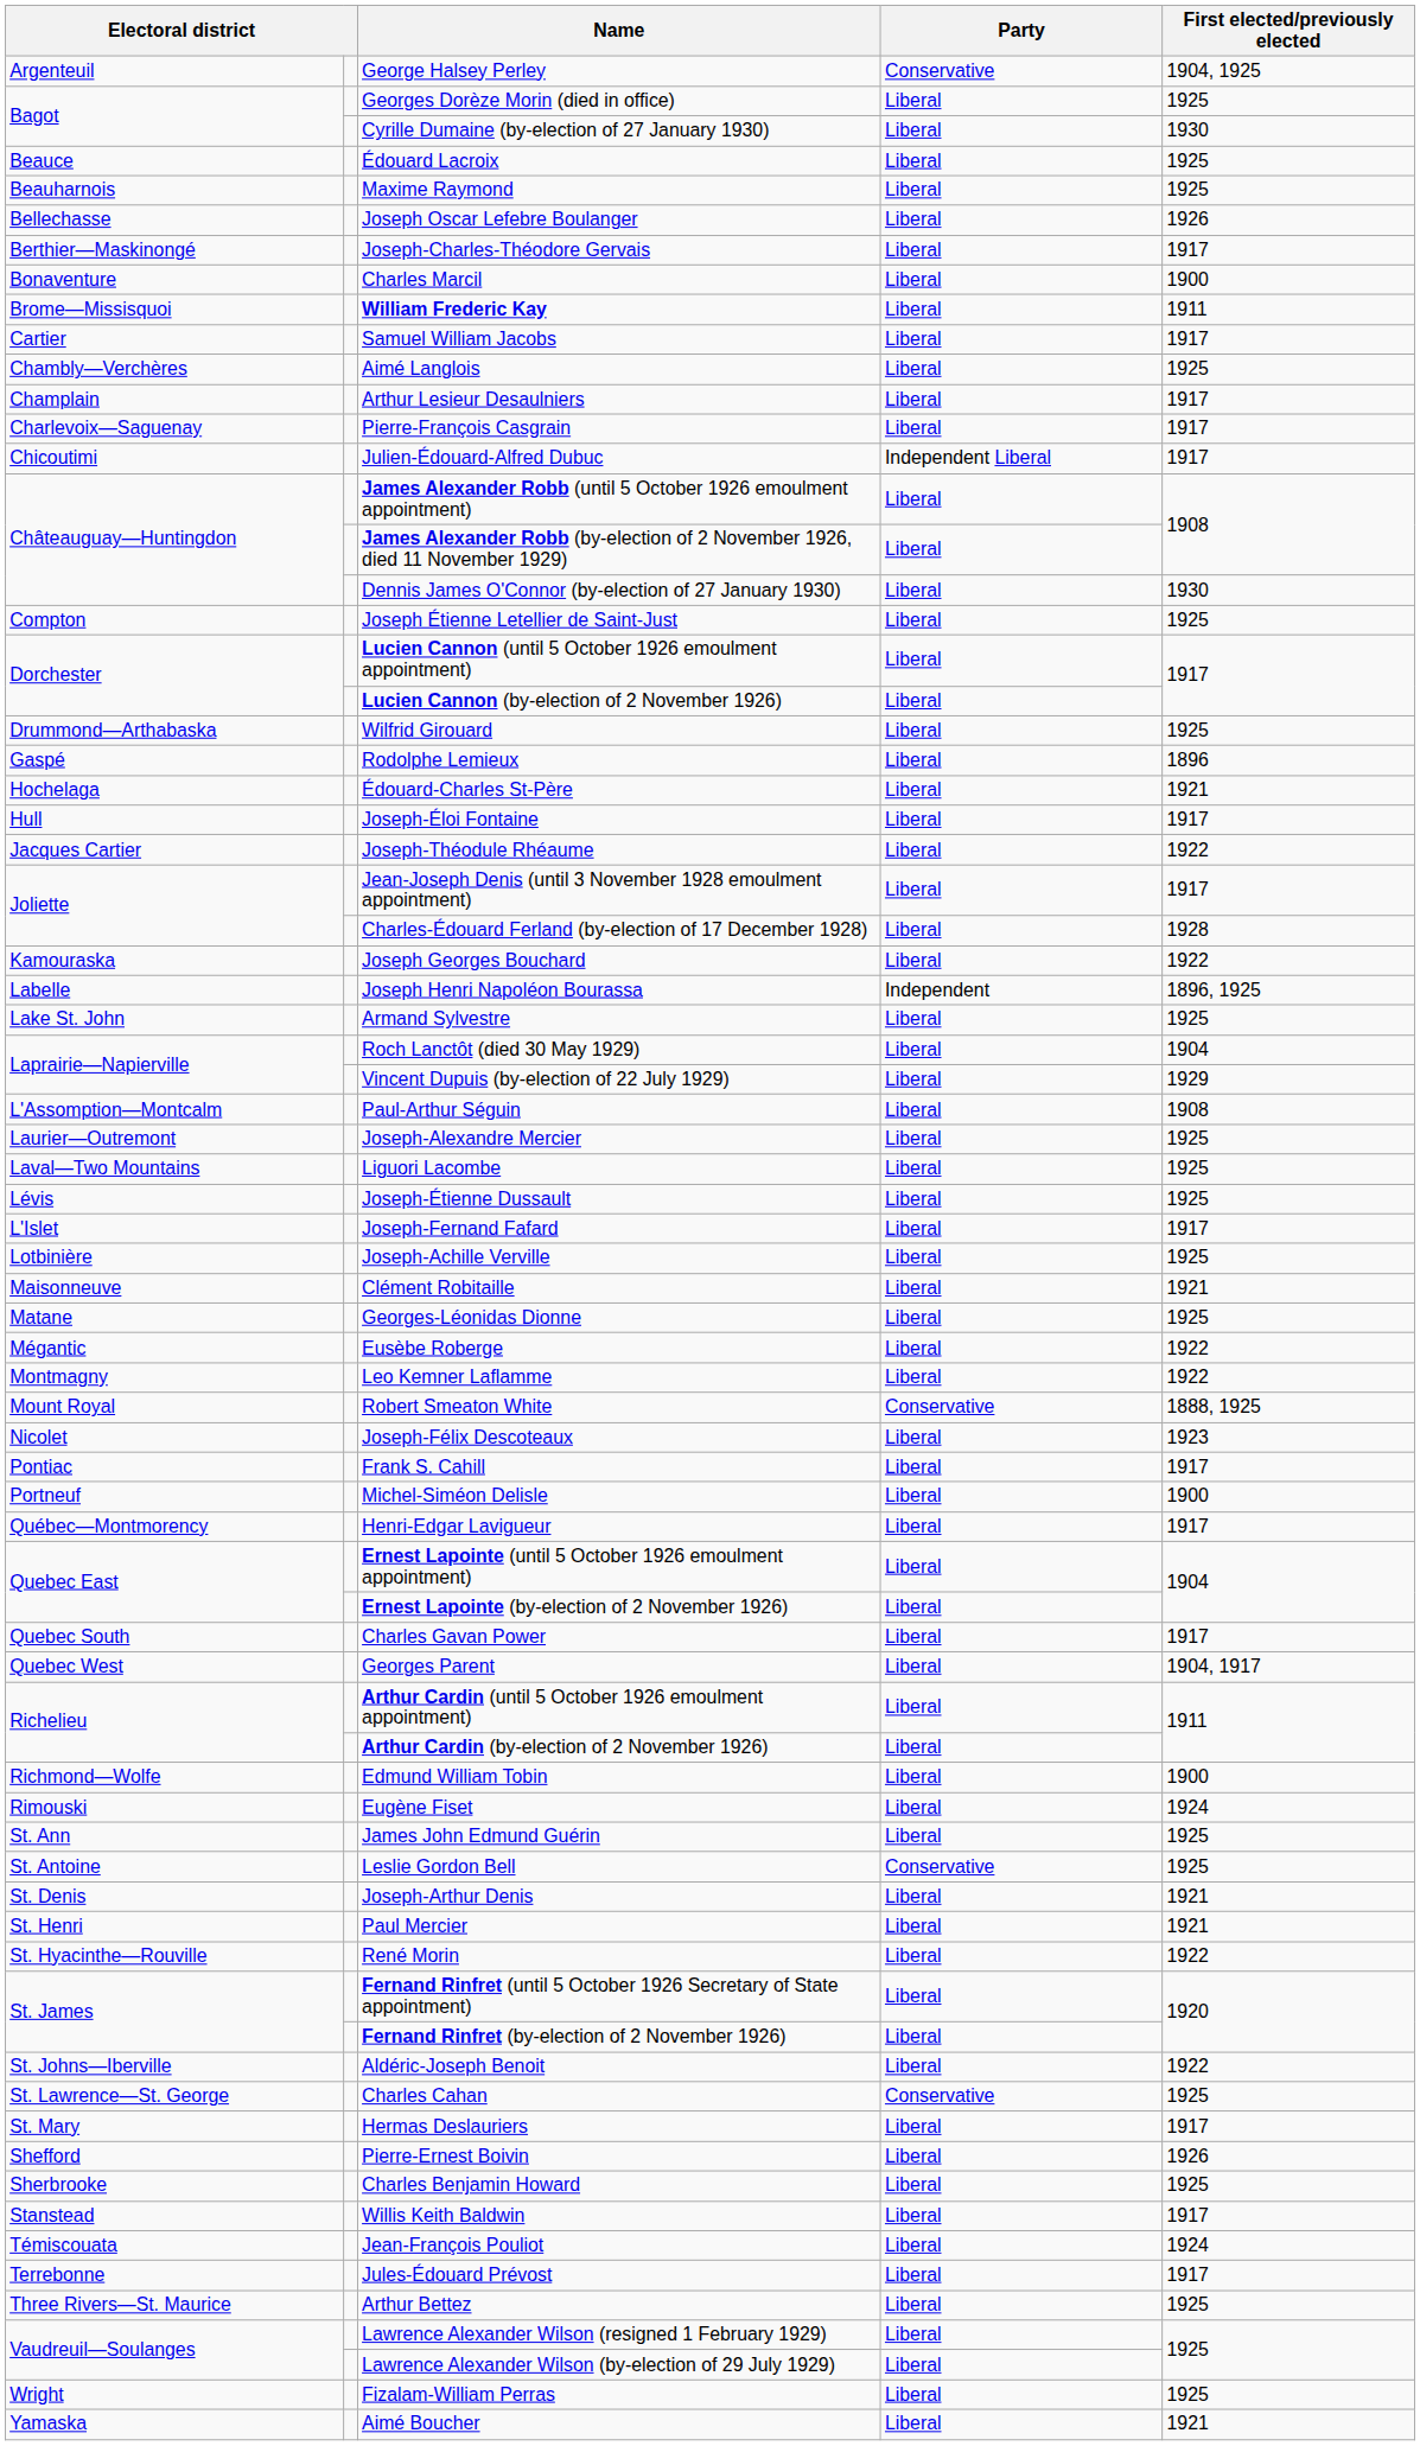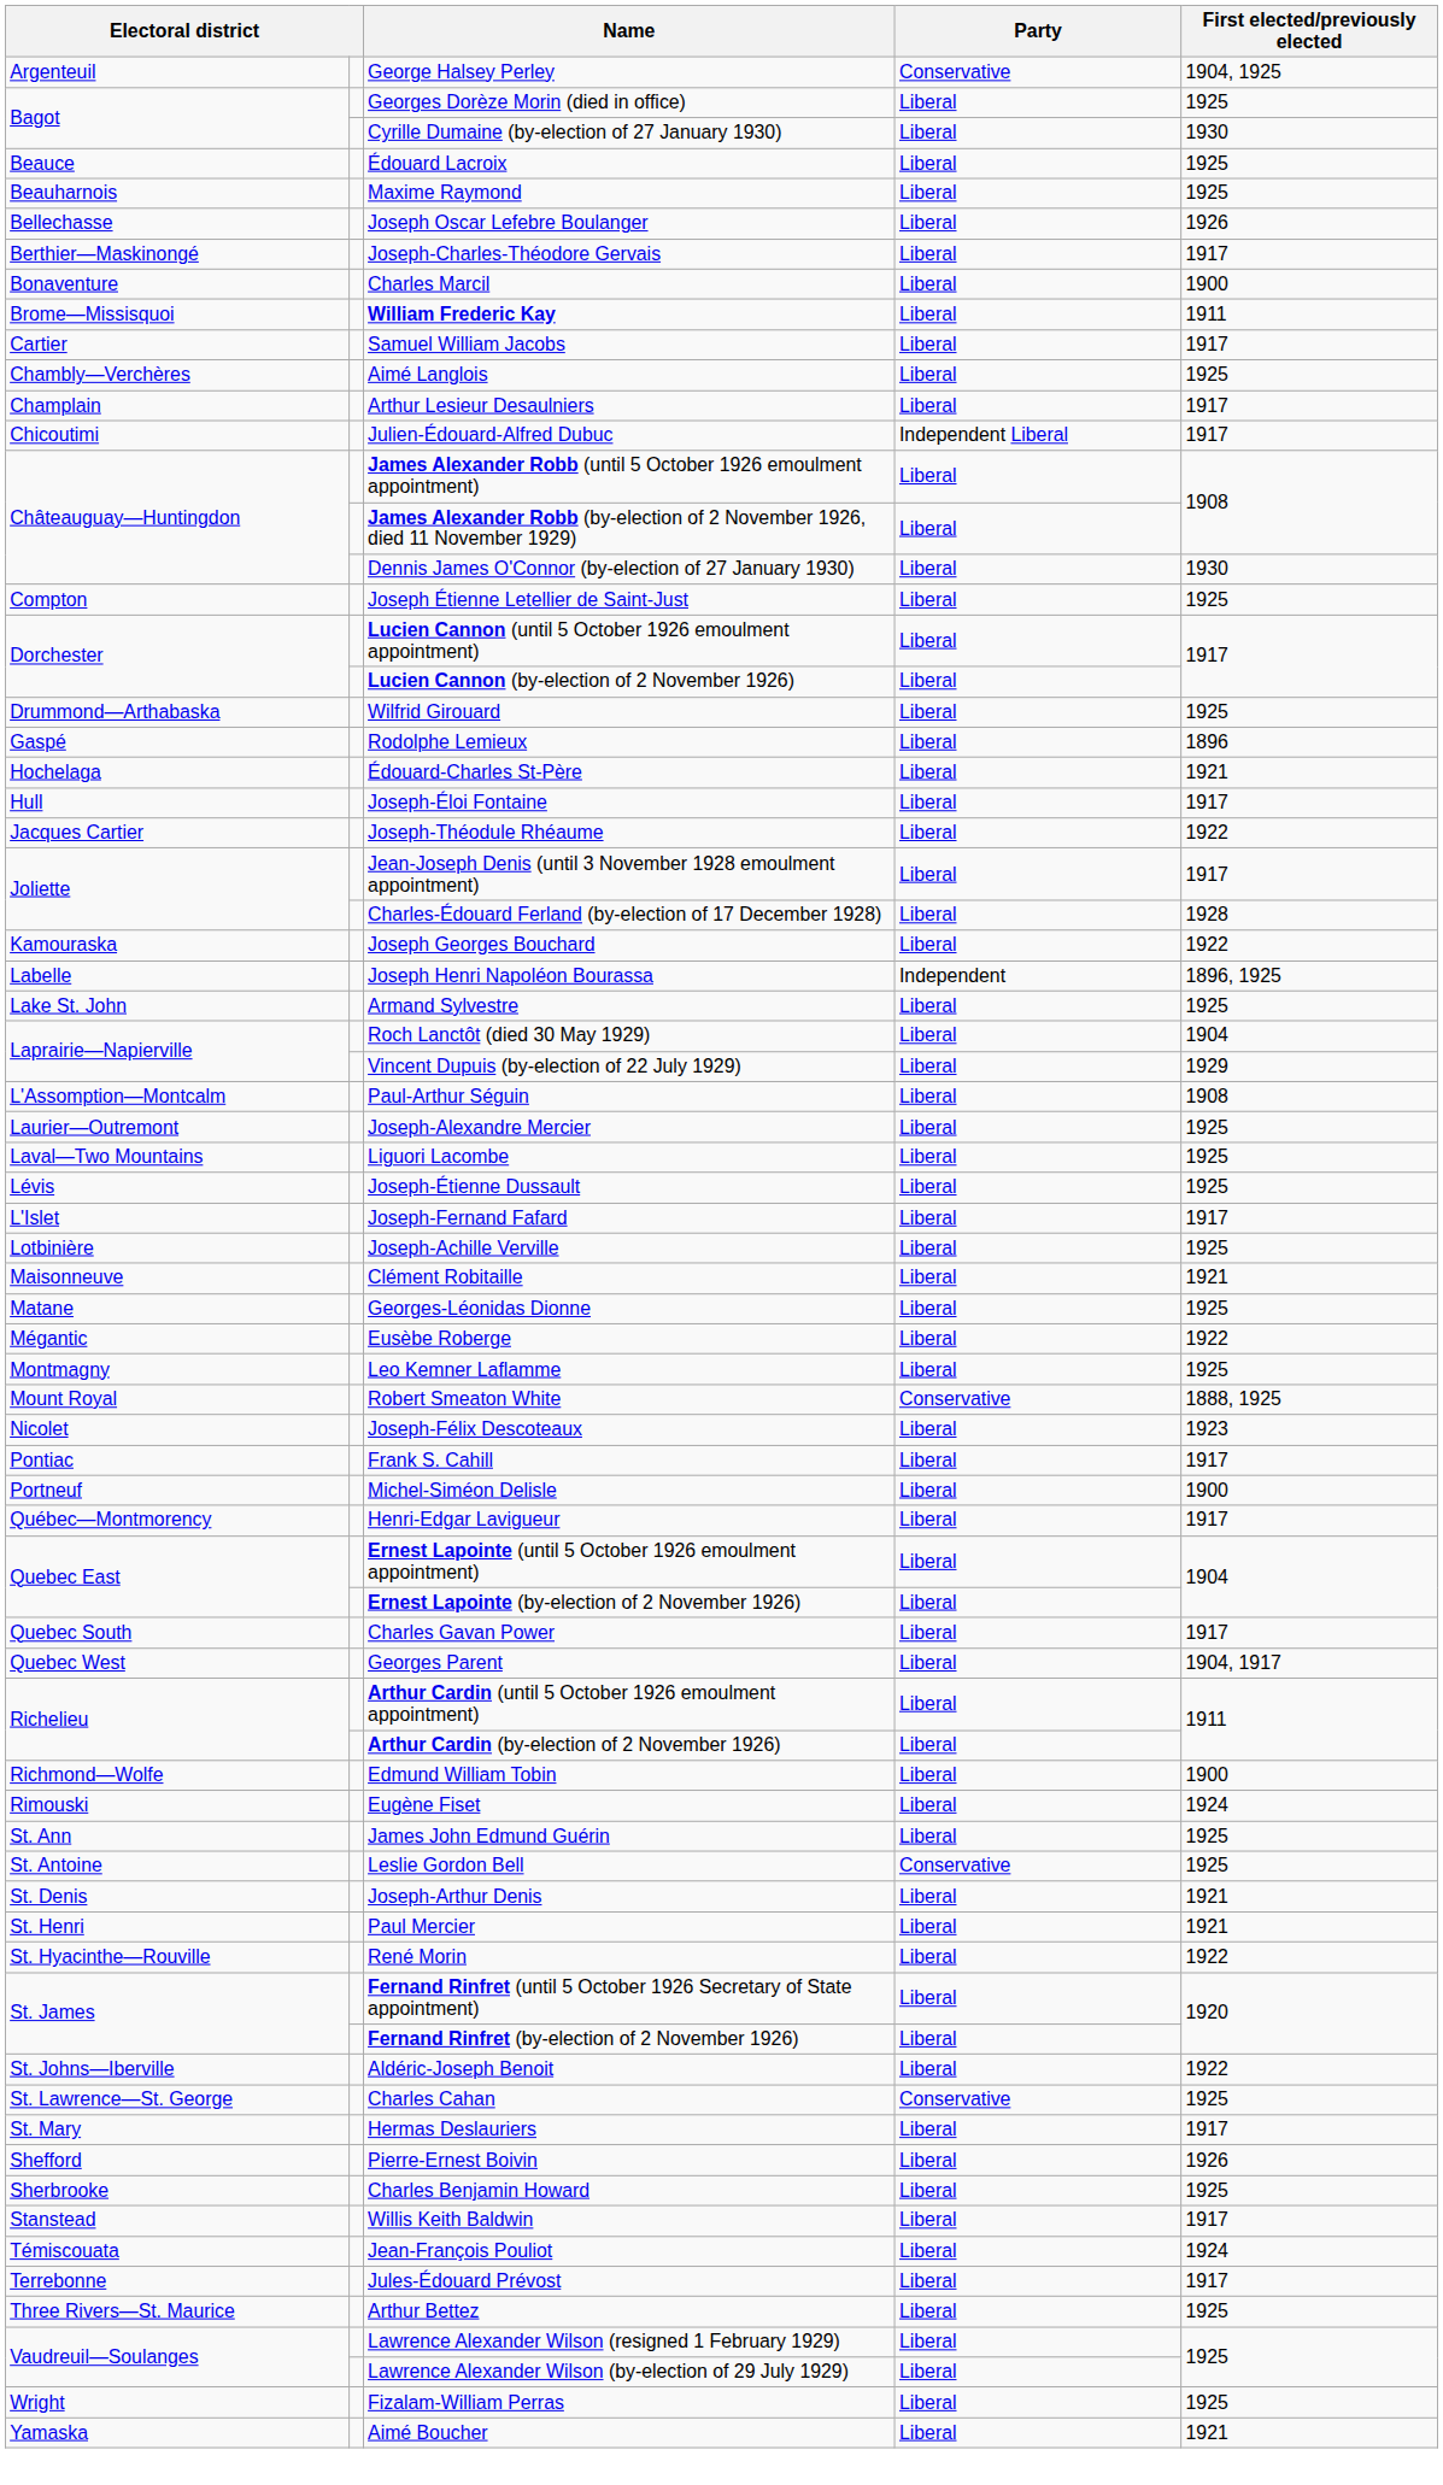- row: Charlevoix—Saguenay | Pierre-François Casgrain | Liberal | 1917
Leo Kemner Laflamme | First elected/previously elected: 1922 -> 1925
